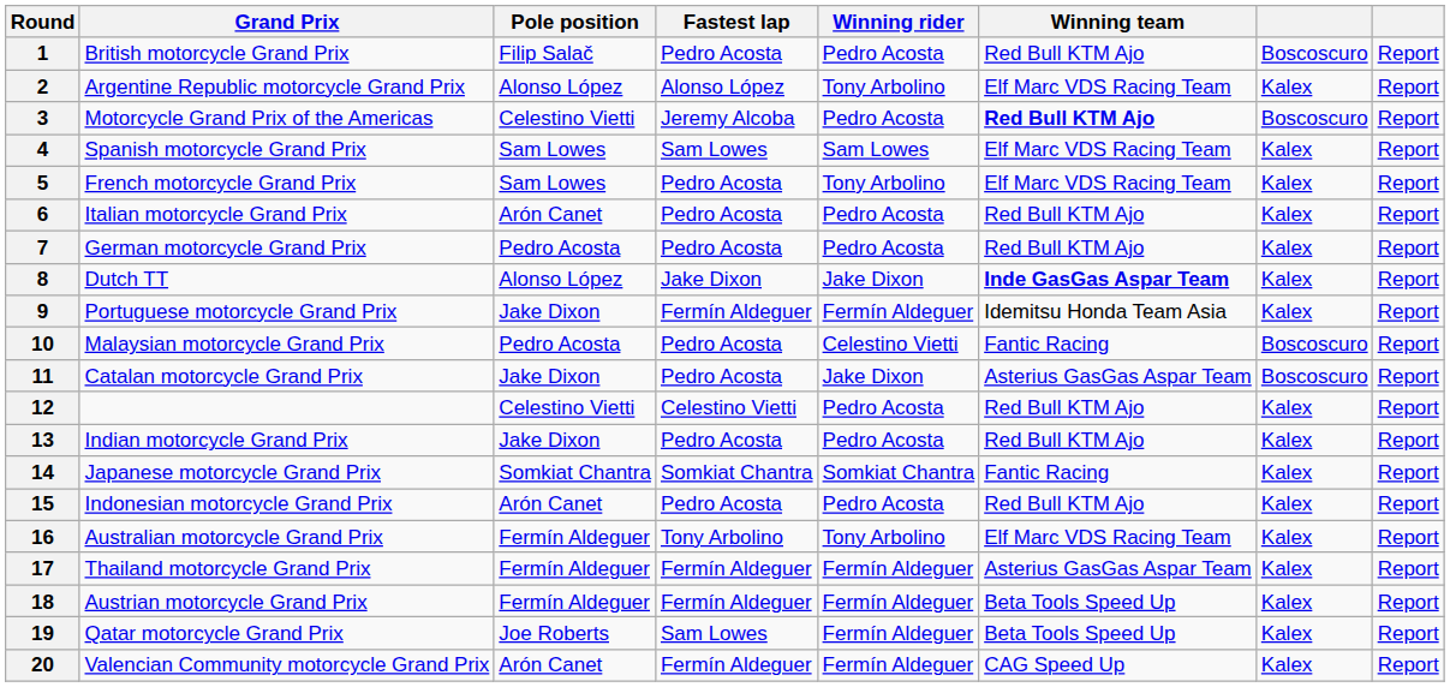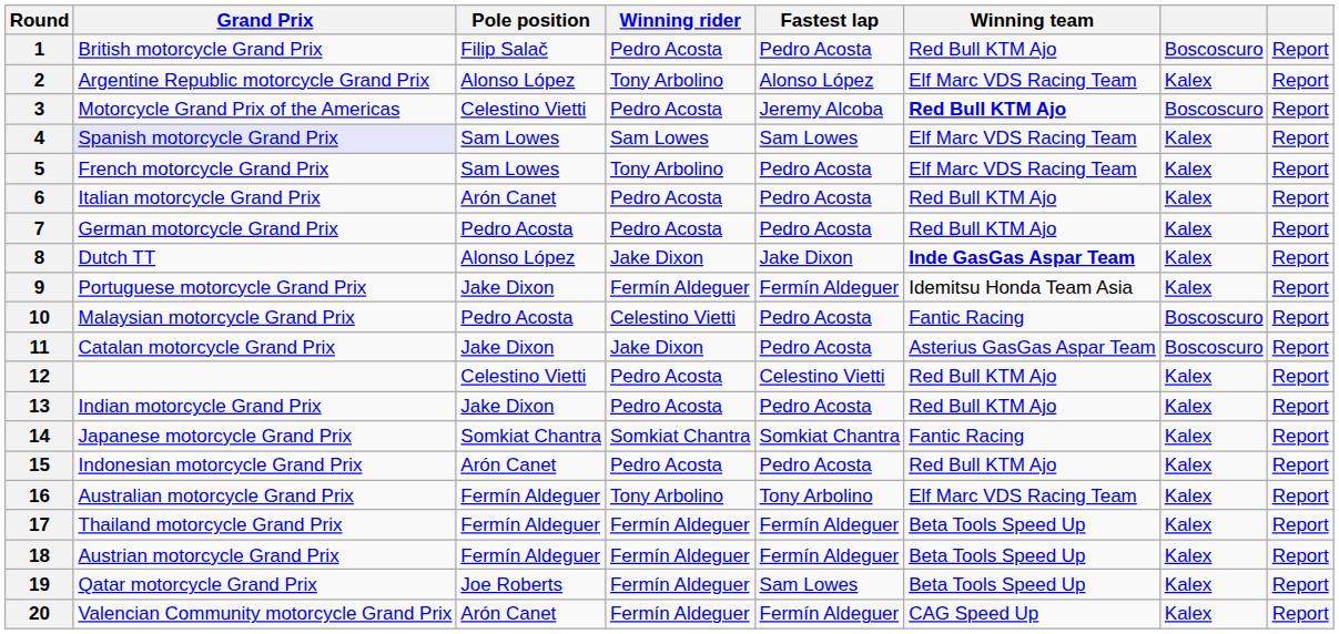columns swapped: Fastest lap <-> Winning rider
4 | Grand Prix: no background -> lavender background
17 | Winning team: Asterius GasGas Aspar Team -> Beta Tools Speed Up
